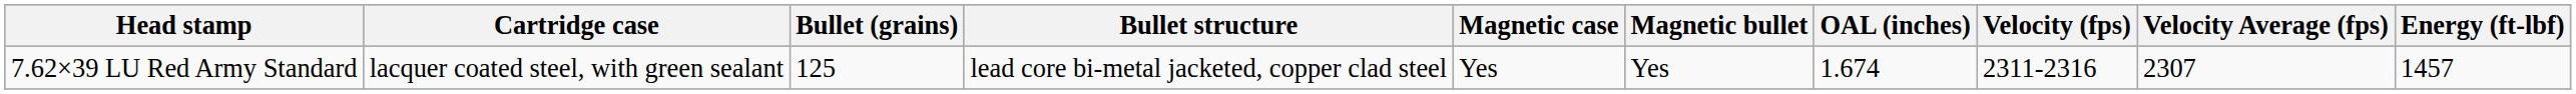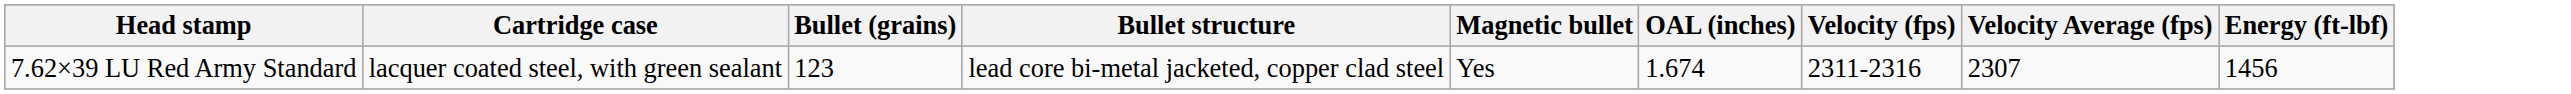- column: Magnetic case | Yes
7.62×39 LU Red Army Standard | Bullet (grains): 125 -> 123
7.62×39 LU Red Army Standard | Energy (ft-lbf): 1457 -> 1456
